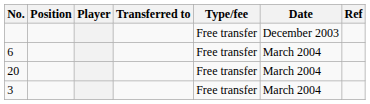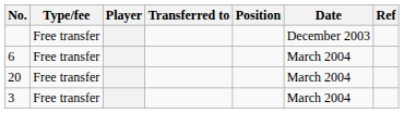columns swapped: Position <-> Type/fee
